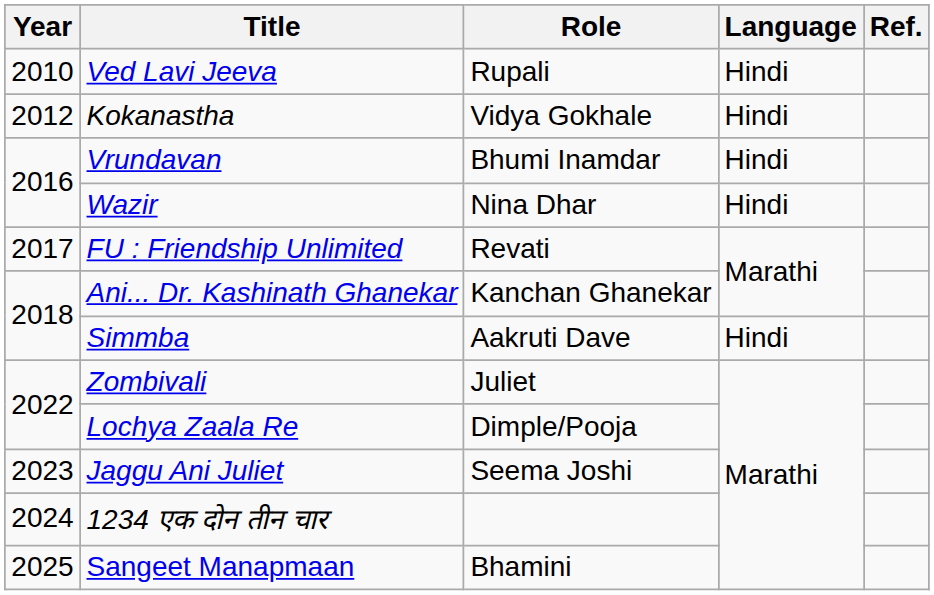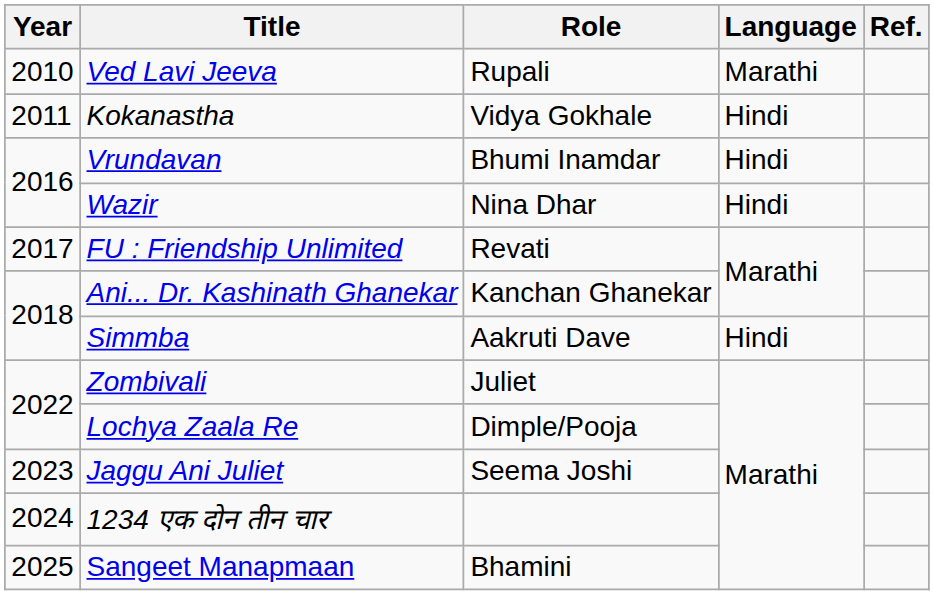Ved Lavi Jeeva | Language: Hindi -> Marathi
Kokanastha | Year: 2012 -> 2011
